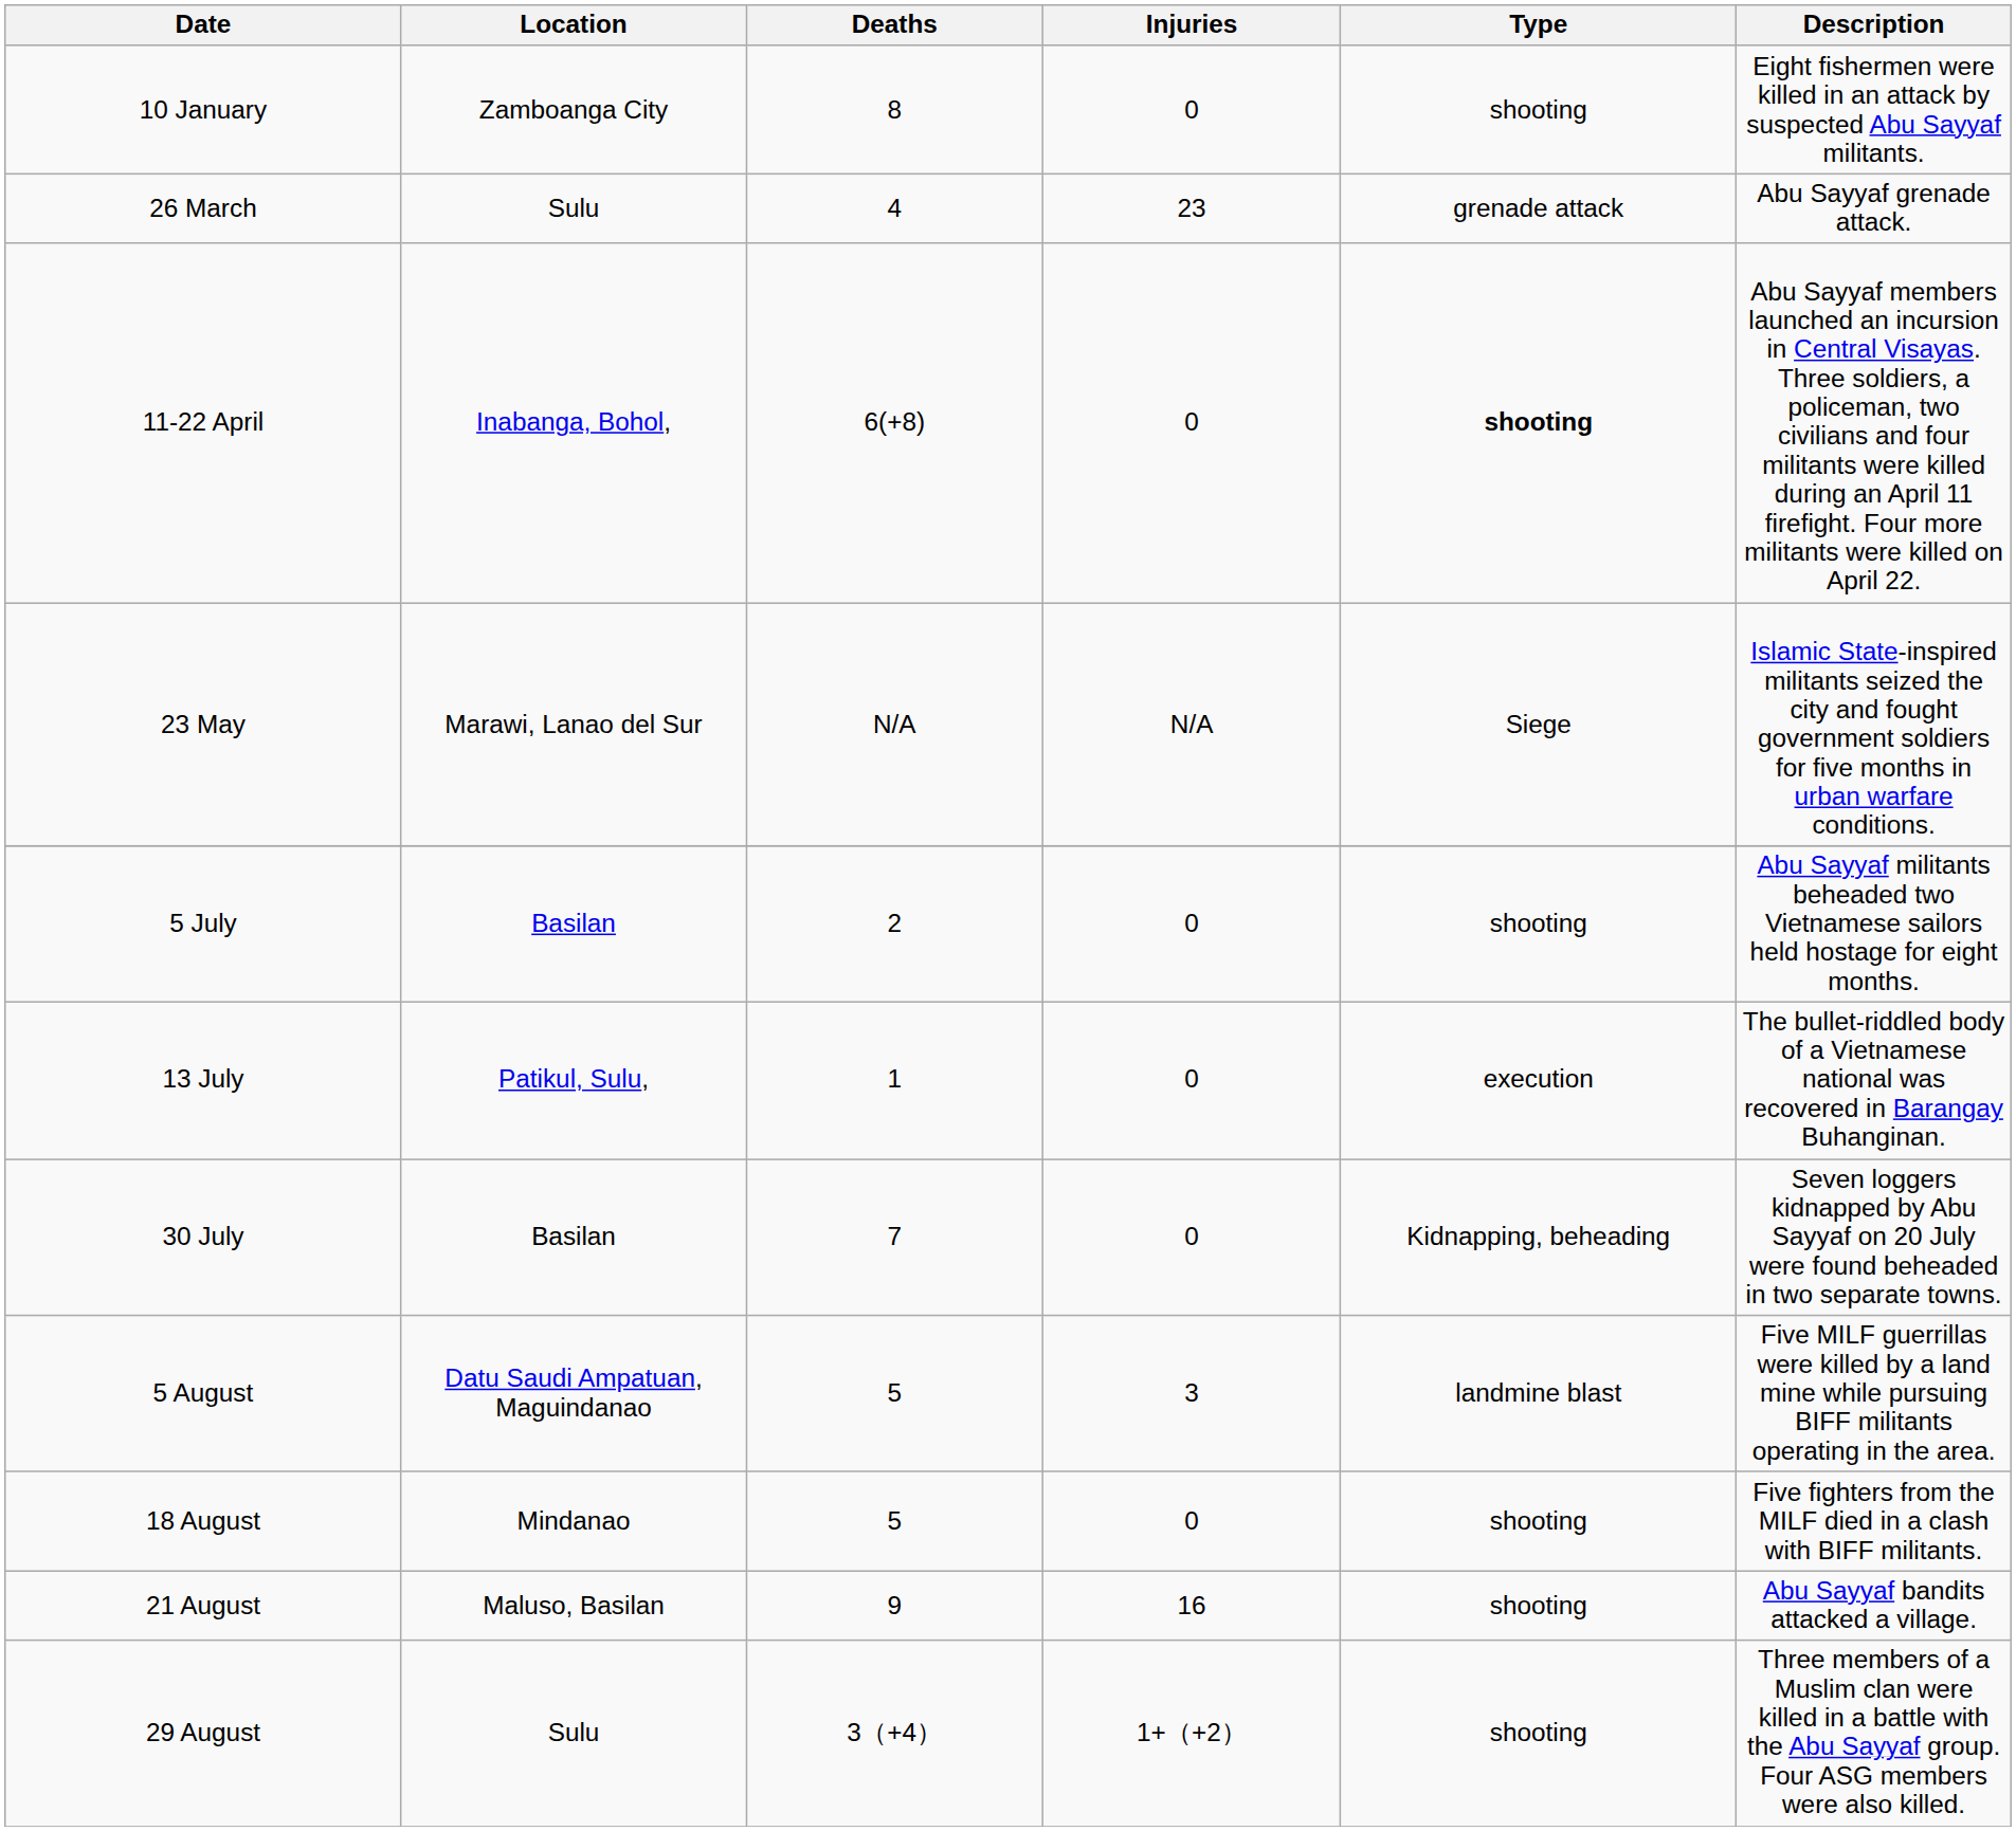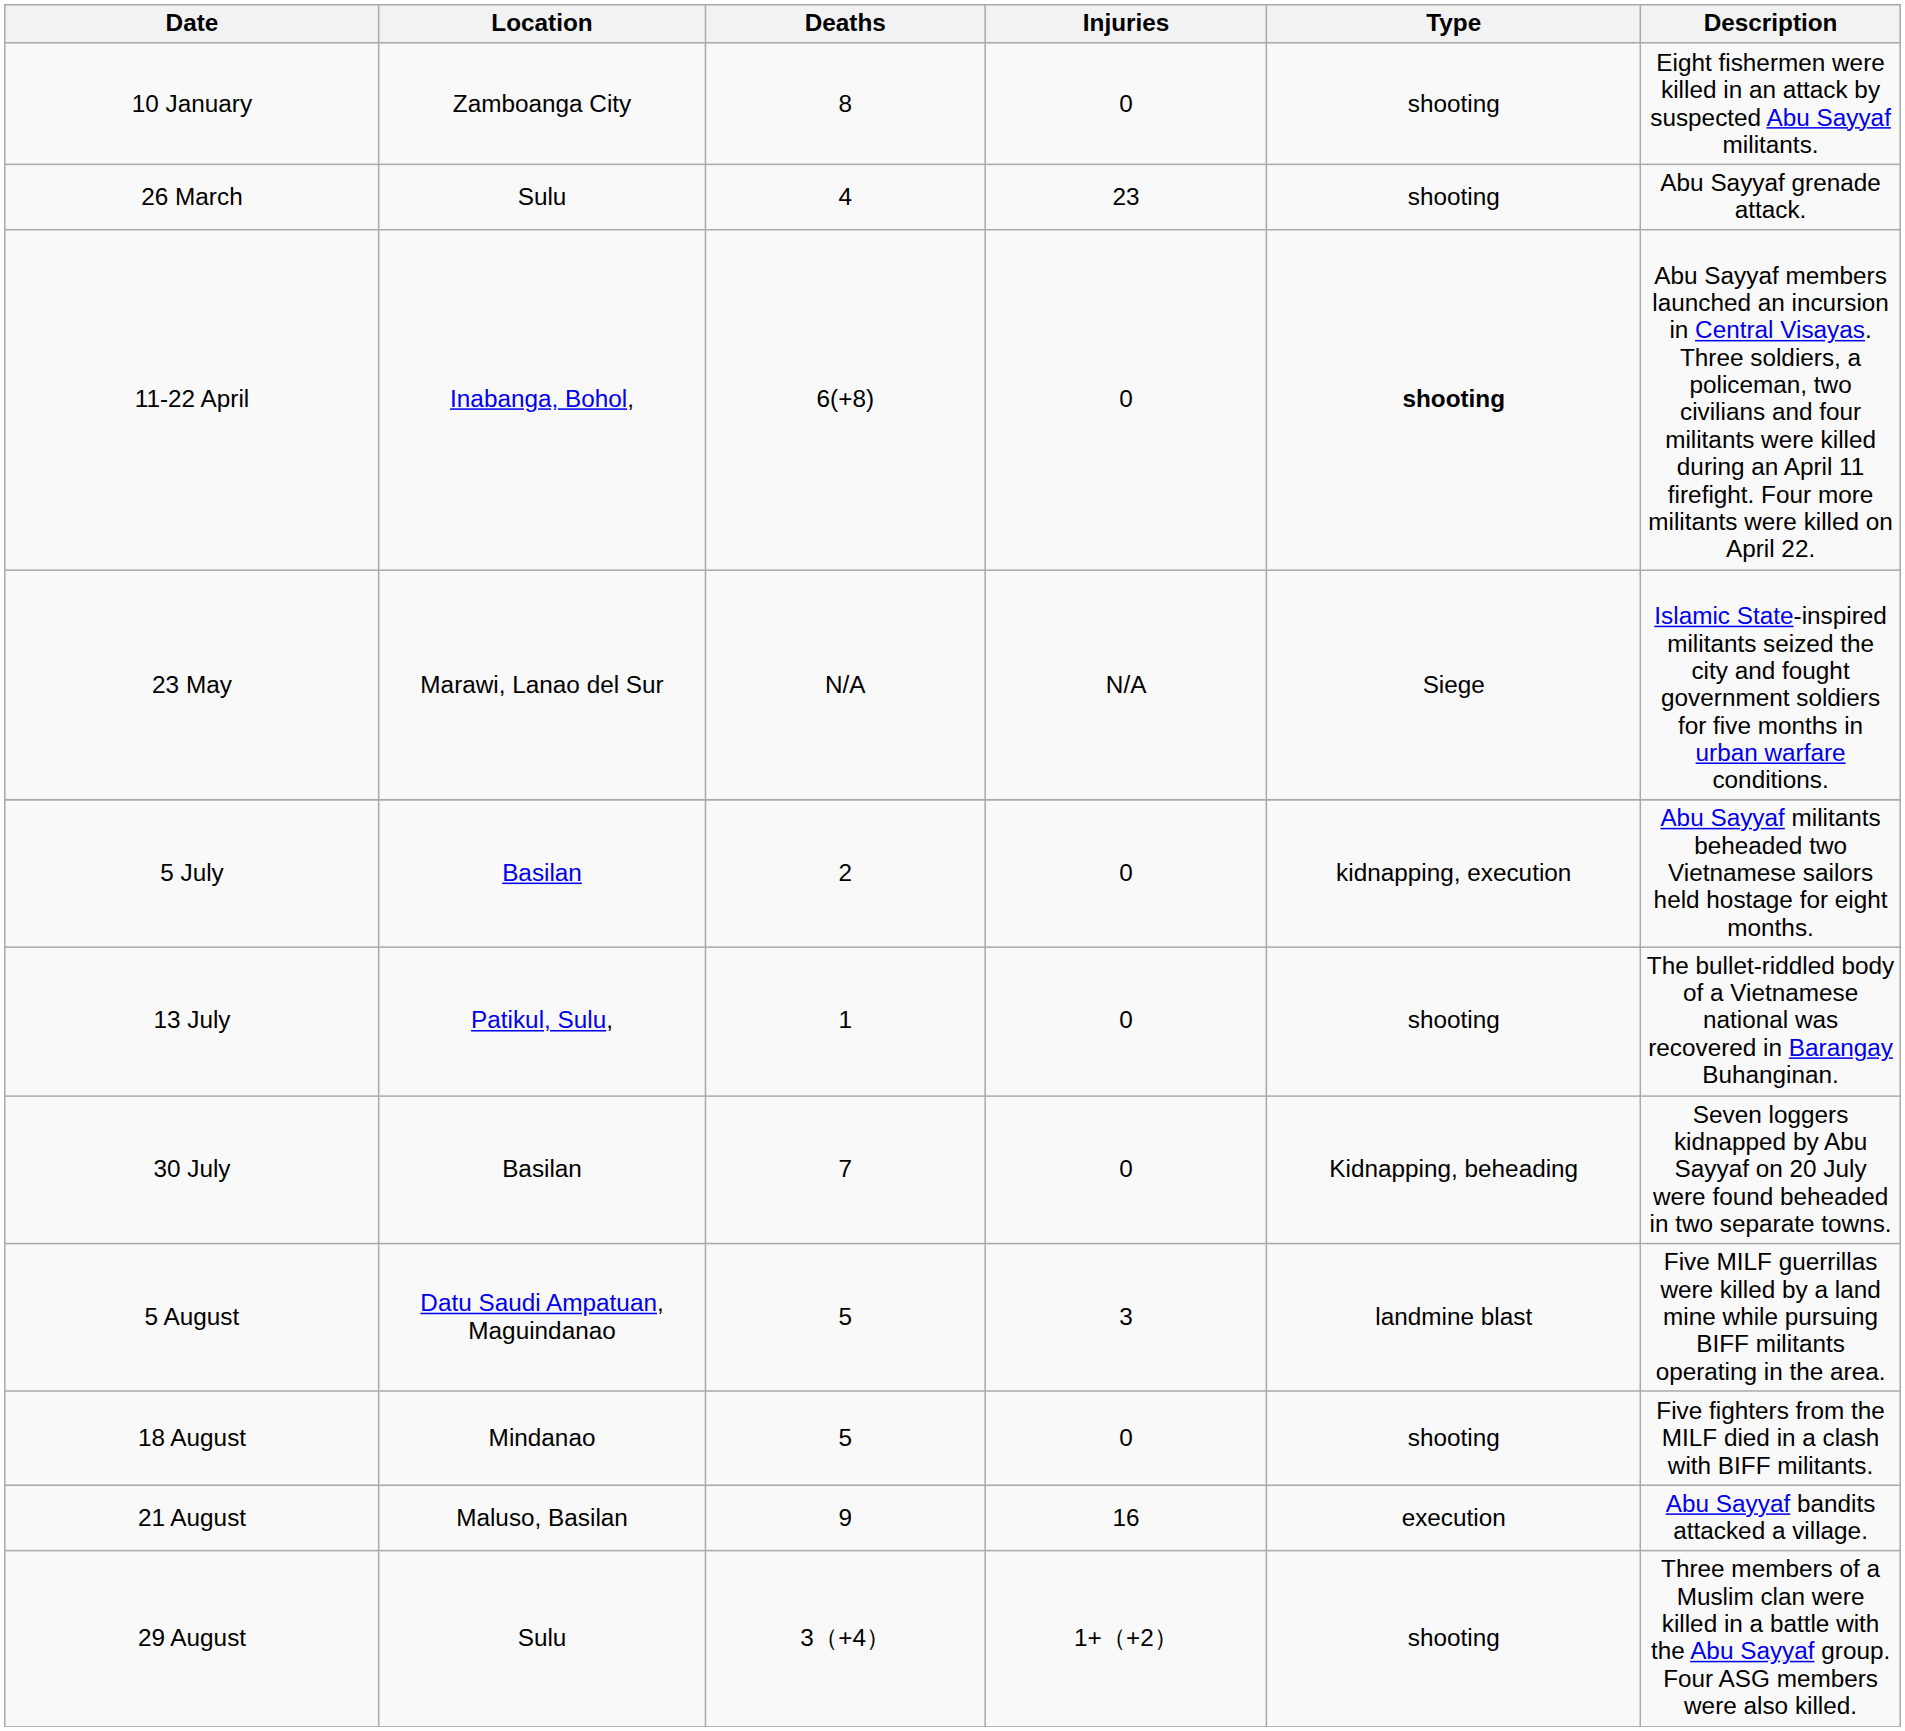26 March | Type: grenade attack -> shooting
5 July | Type: shooting -> kidnapping, execution
13 July | Type: execution -> shooting
21 August | Type: shooting -> execution
